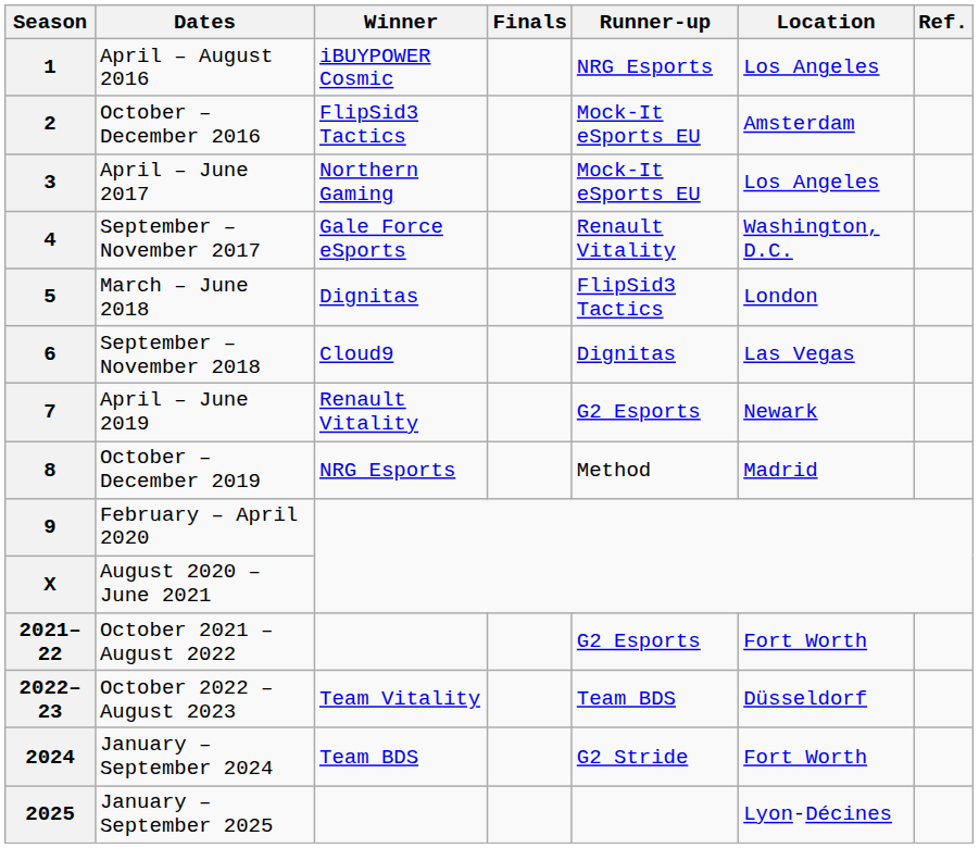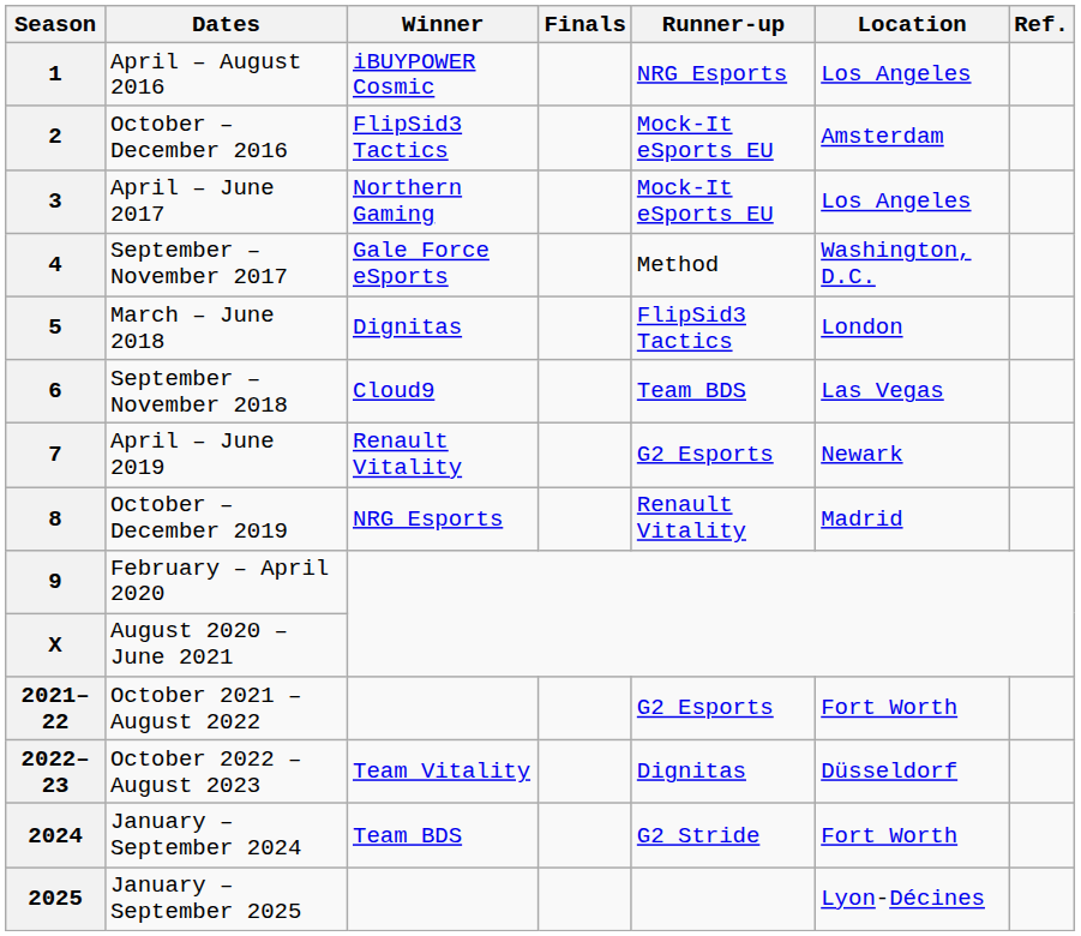4 | Runner-up: Renault Vitality -> Method
6 | Runner-up: Dignitas -> Team BDS
8 | Runner-up: Method -> Renault Vitality
2022–23 | Runner-up: Team BDS -> Dignitas
